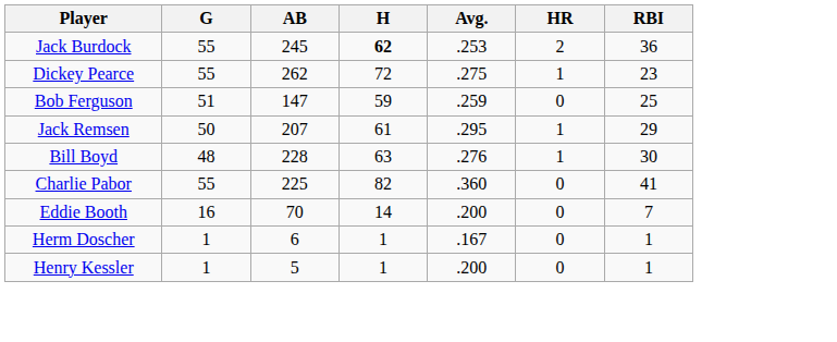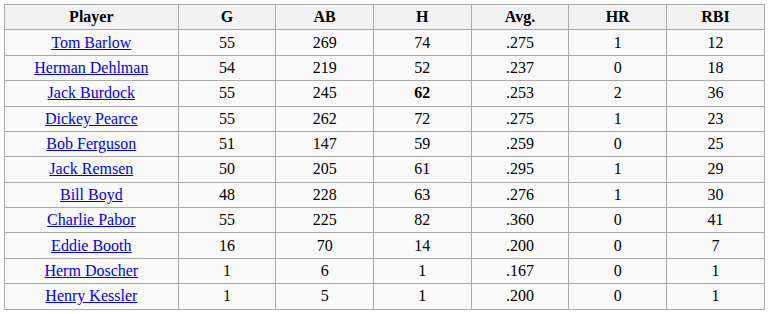+ row: Tom Barlow | 55 | 269 | 74 | .275 | 1 | 12
+ row: Herman Dehlman | 54 | 219 | 52 | .237 | 0 | 18
Jack Remsen | AB: 207 -> 205
